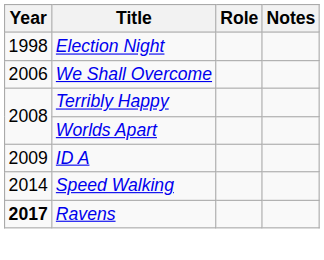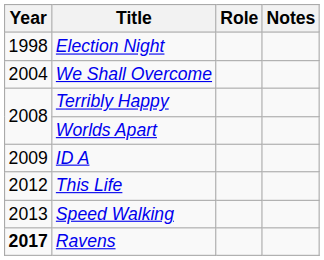We Shall Overcome | Year: 2006 -> 2004
+ row: 2012 | This Life
Speed Walking | Year: 2014 -> 2013
